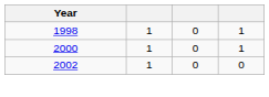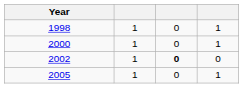2002 | column 3: normal -> bold
+ row: 2005 | 1 | 0 | 1
